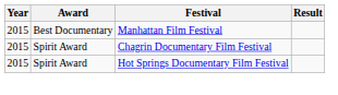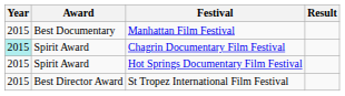Chagrin Documentary Film Festival | Year: no background -> paleturquoise background
+ row: 2015 | Best Director Award | St Tropez International Film Festival
